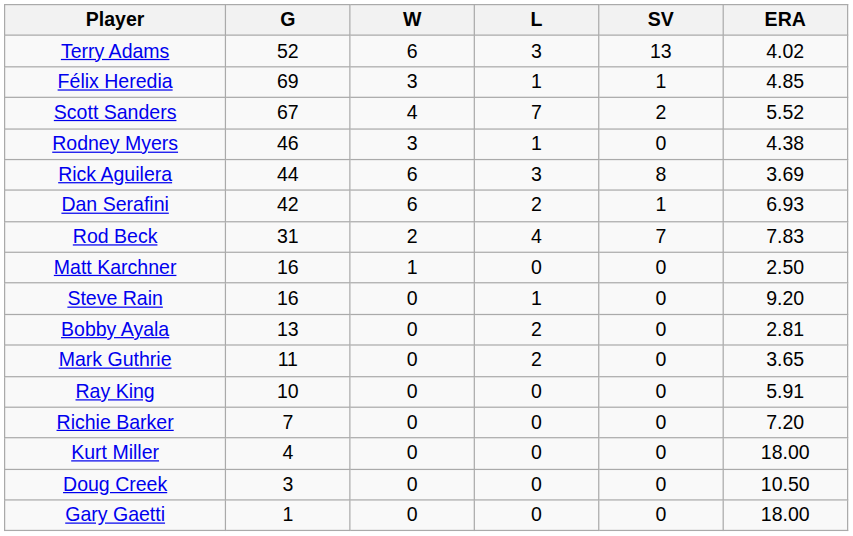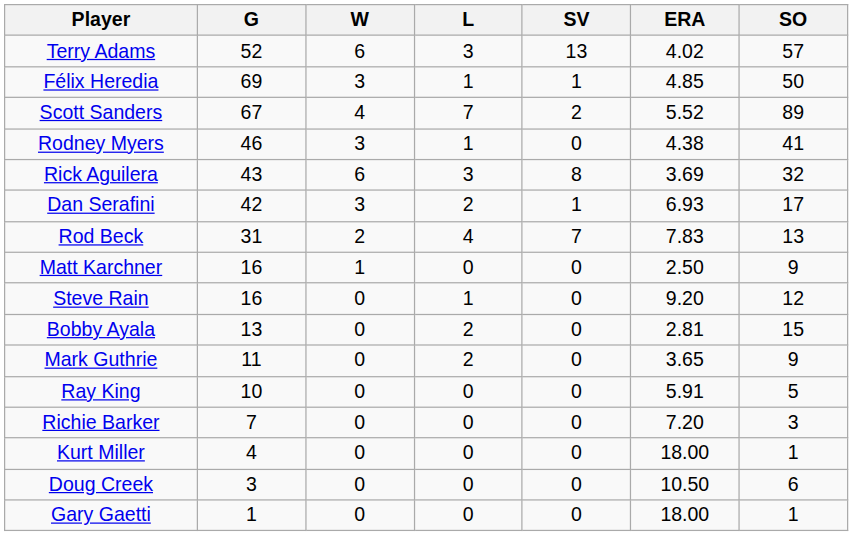+ column: SO | 57 | 50 | 89 | 41 | 32 | 17 | 13 | 9 | 12 | 15 | 9 | 5 | 3 | 1 | 6 | 1
Rick Aguilera | G: 44 -> 43
Dan Serafini | W: 6 -> 3
